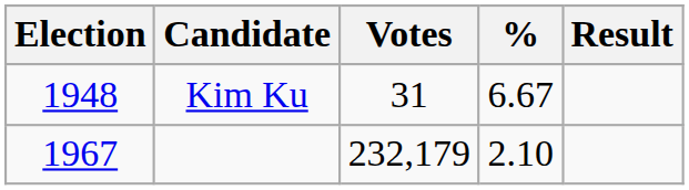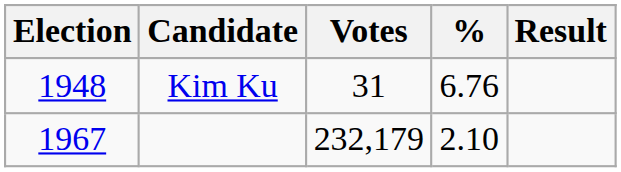Kim Ku | %: 6.67 -> 6.76
